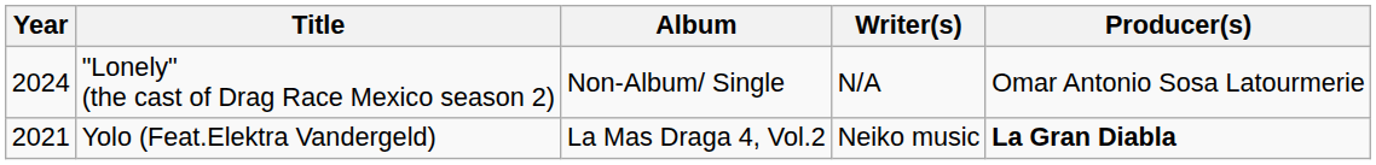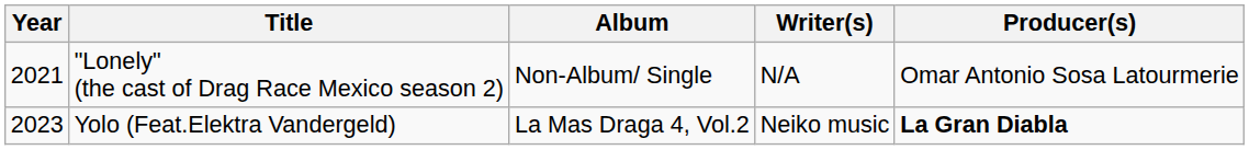"Lonely" (the cast of Drag Race Mexico season 2) | Year: 2024 -> 2021
Yolo (Feat.Elektra Vandergeld) | Year: 2021 -> 2023
